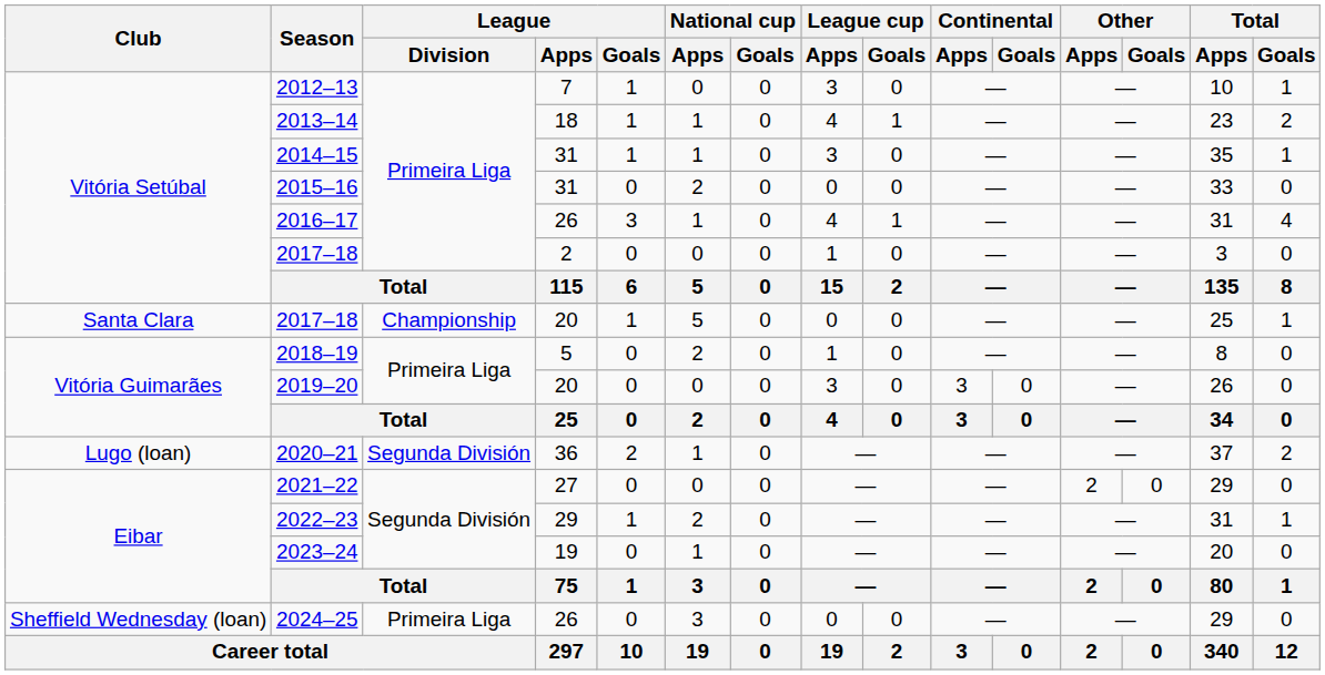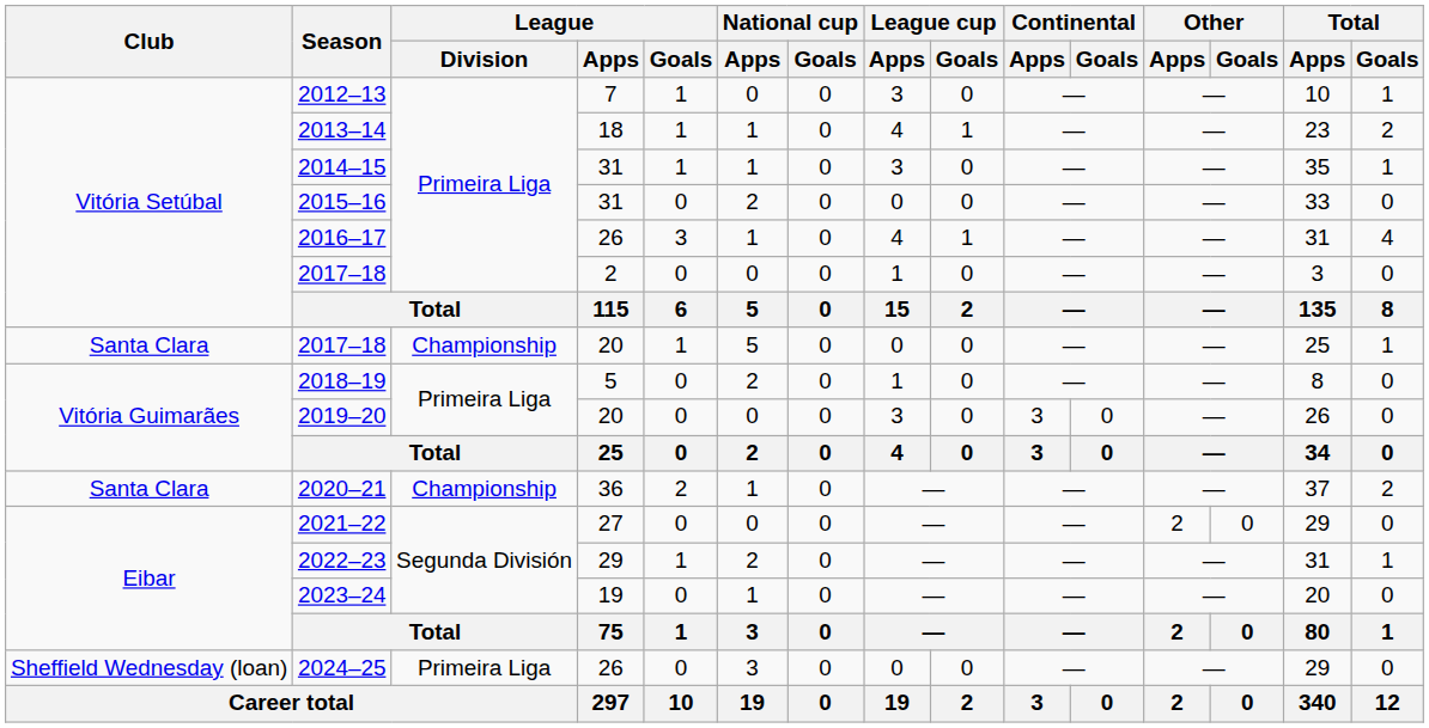2020–21 | Club: Lugo (loan) -> Santa Clara
2020–21 | League / Division: Segunda División -> Championship
